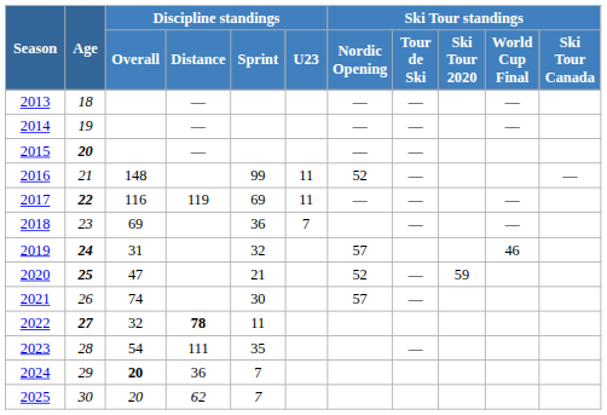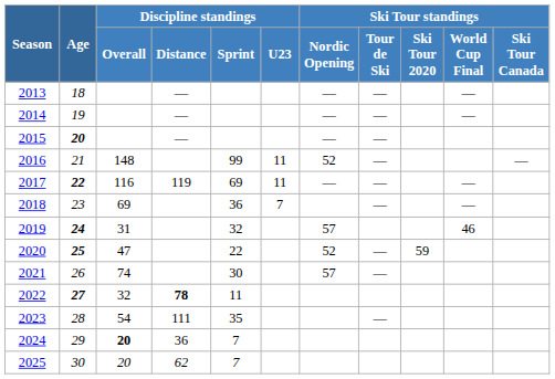2020 | Discipline standings / Sprint: 21 -> 22
